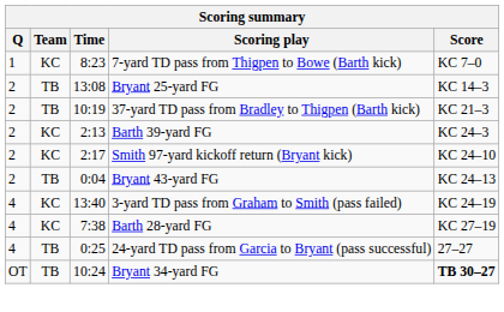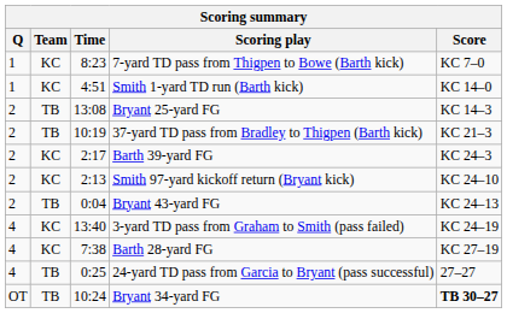+ row: 1 | KC | 4:51 | Smith 1-yard TD run (Barth kick) | KC 14–0
Barth 39-yard FG | Time: 2:13 -> 2:17
Smith 97-yard kickoff return (Bryant kick) | Time: 2:17 -> 2:13
